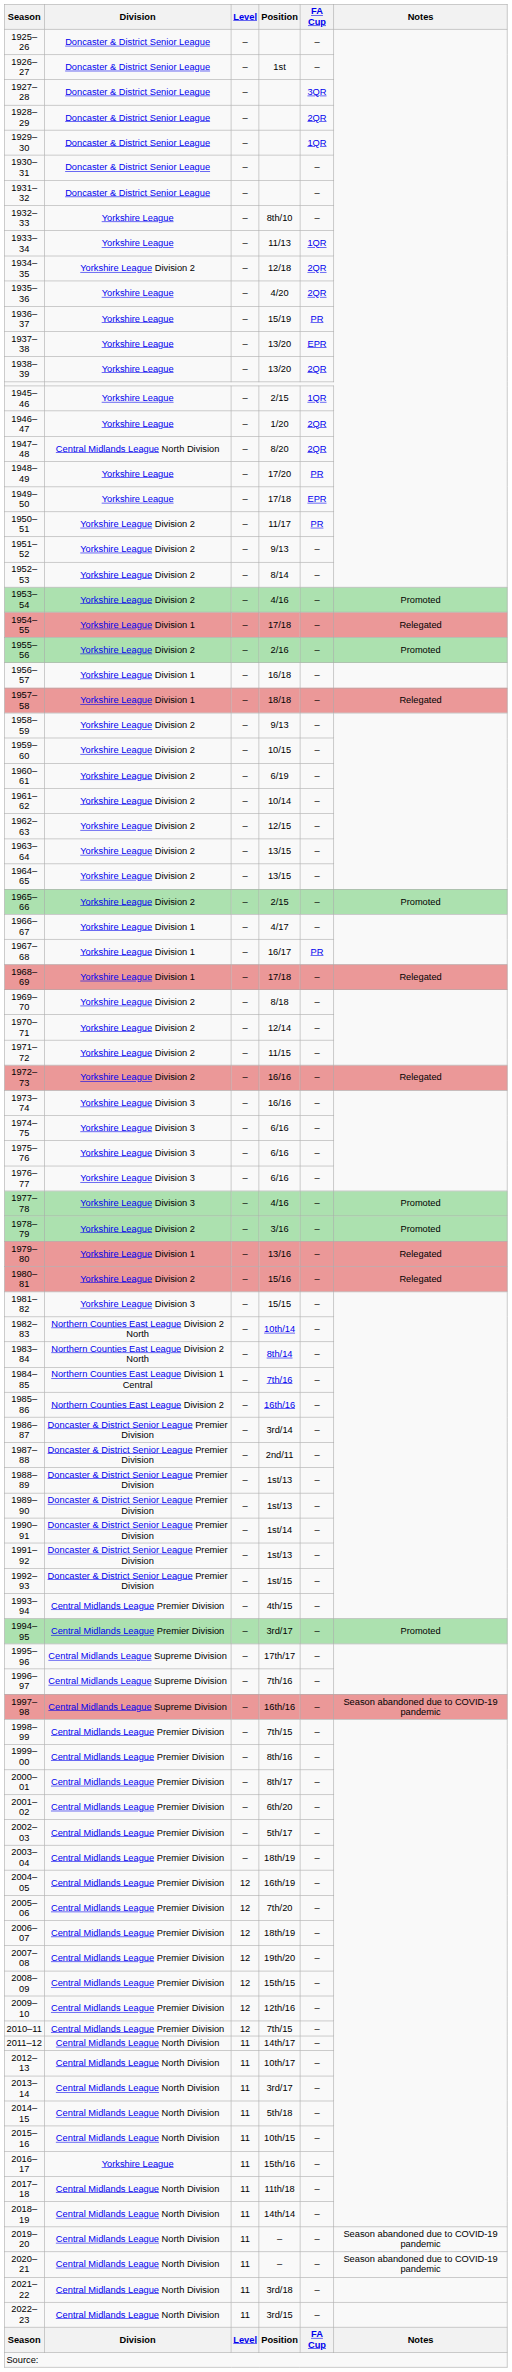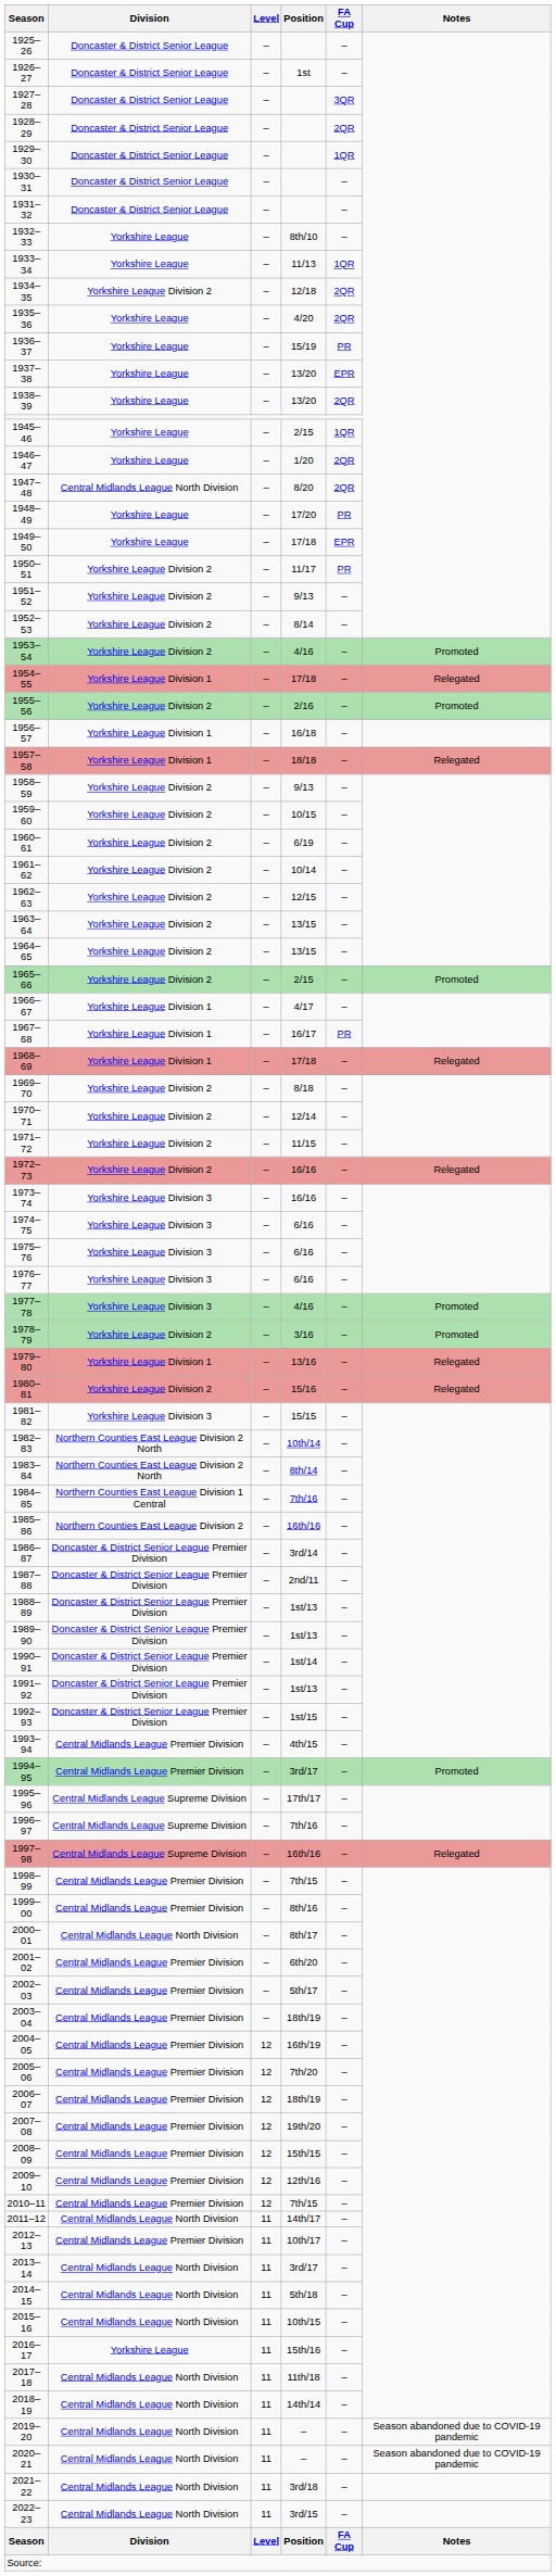1997–98 | Notes: Season abandoned due to COVID-19 pandemic -> Relegated
2000–01 | Division: Central Midlands League Premier Division -> Central Midlands League North Division
2012–13 | Division: Central Midlands League North Division -> Central Midlands League Premier Division
